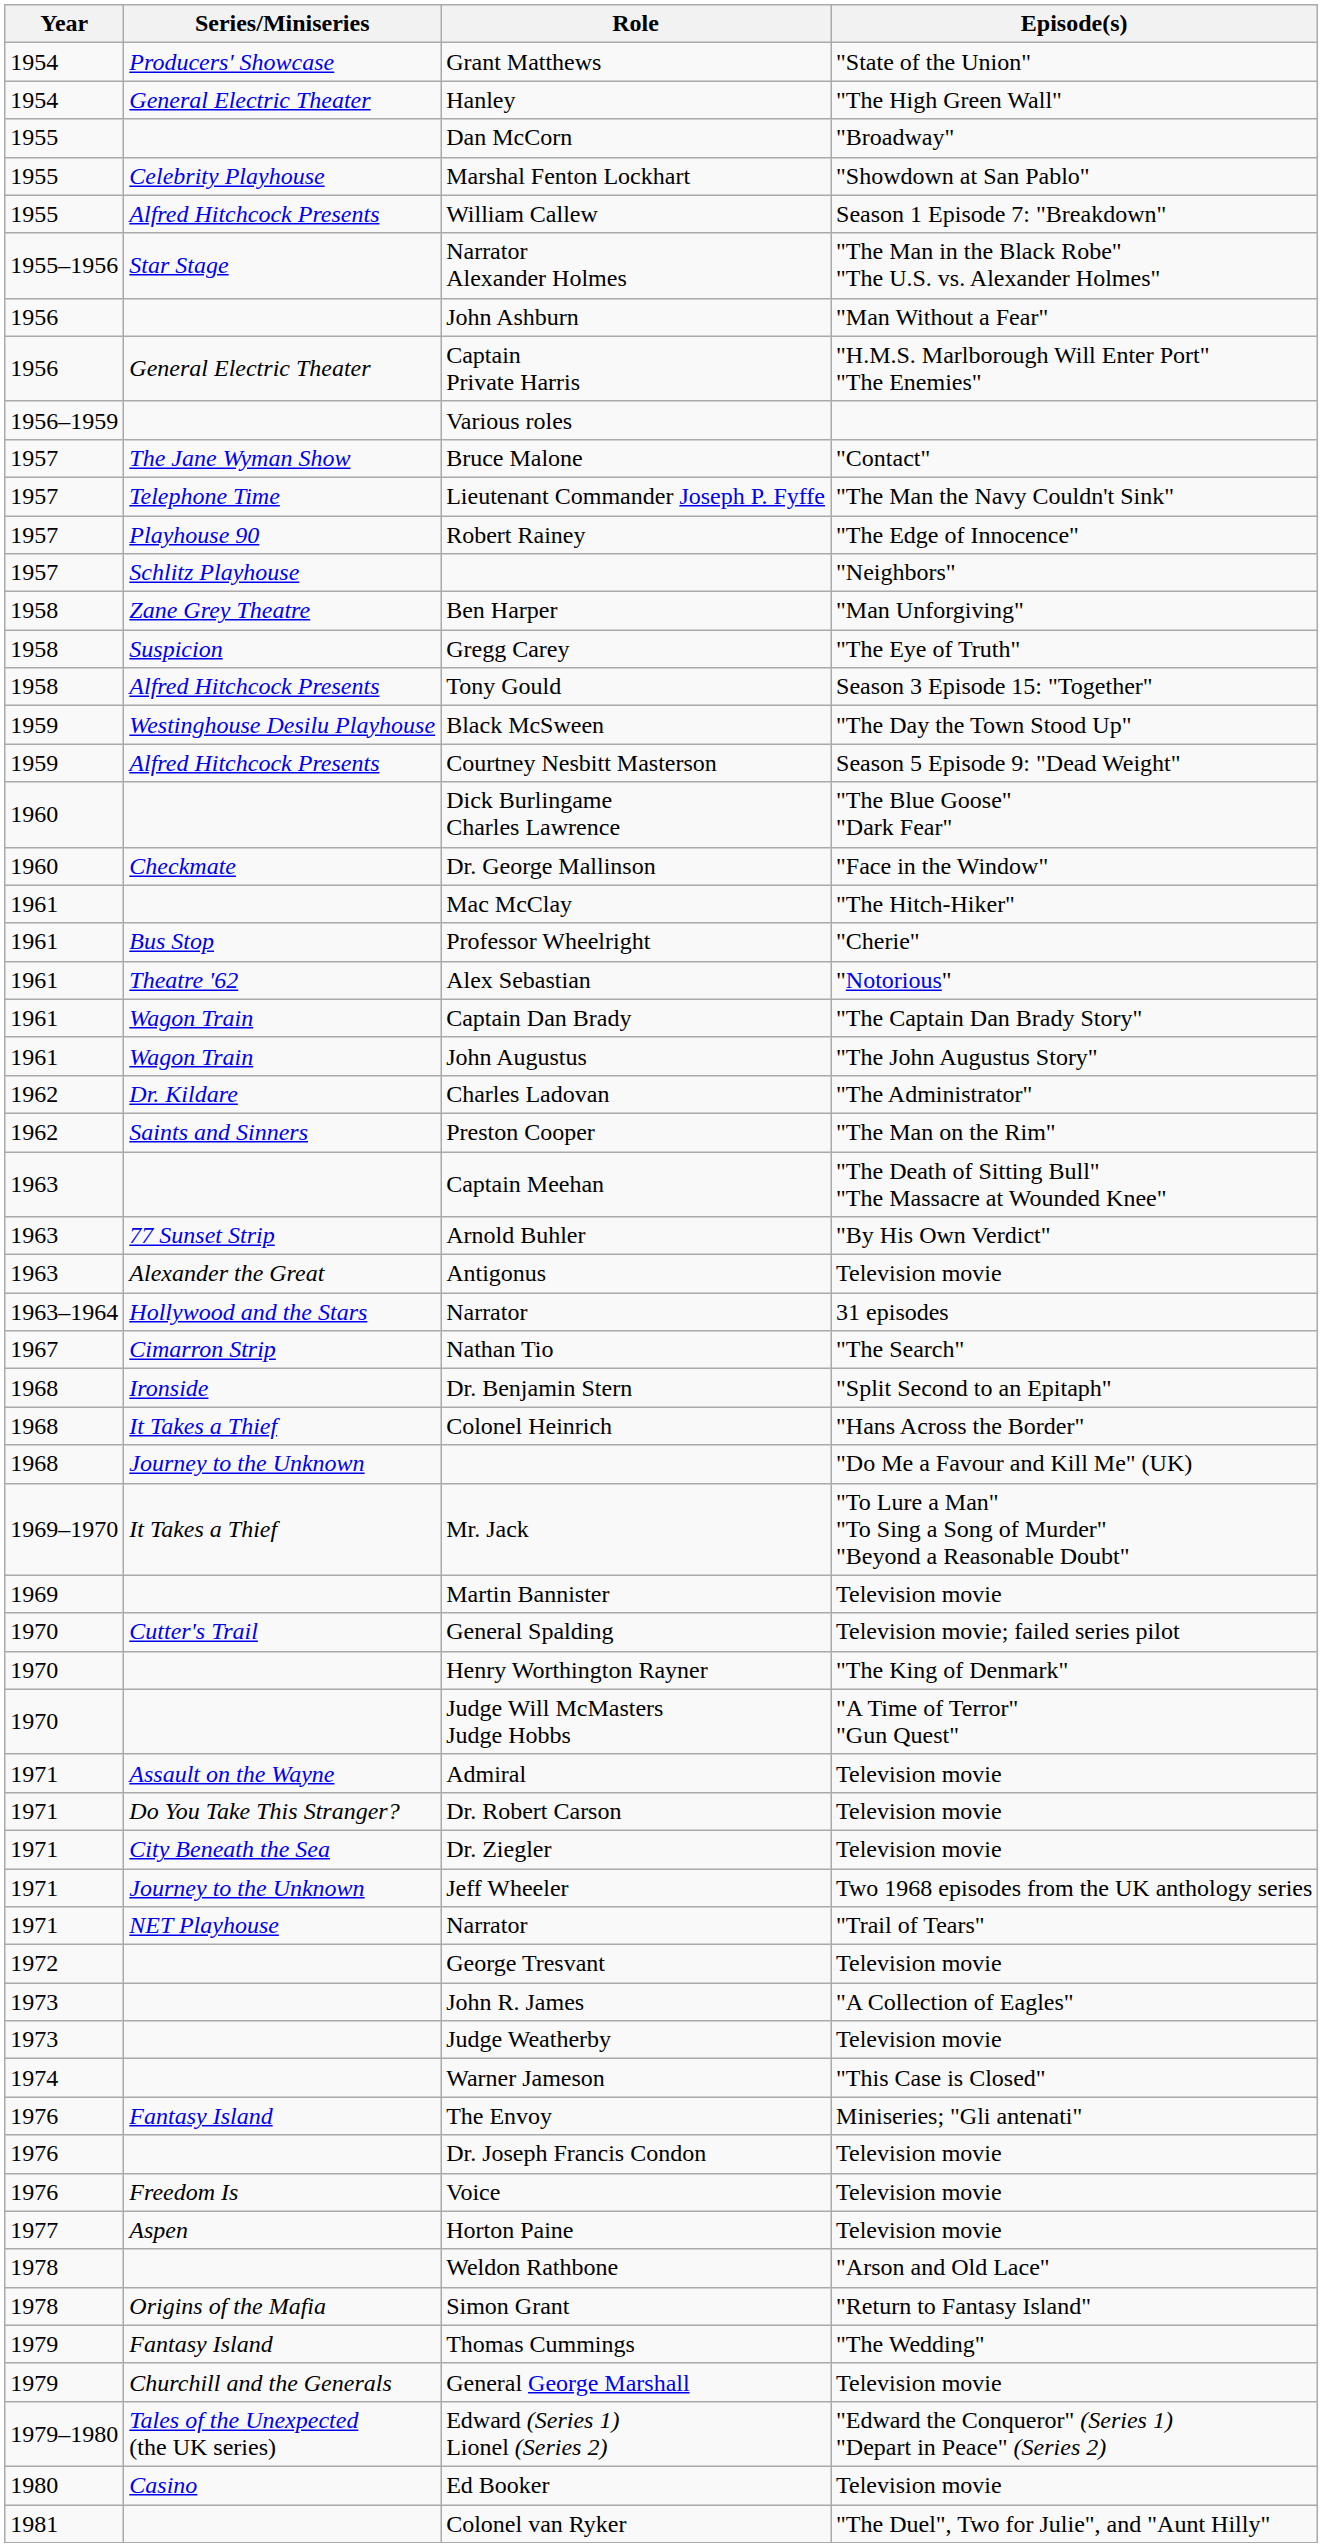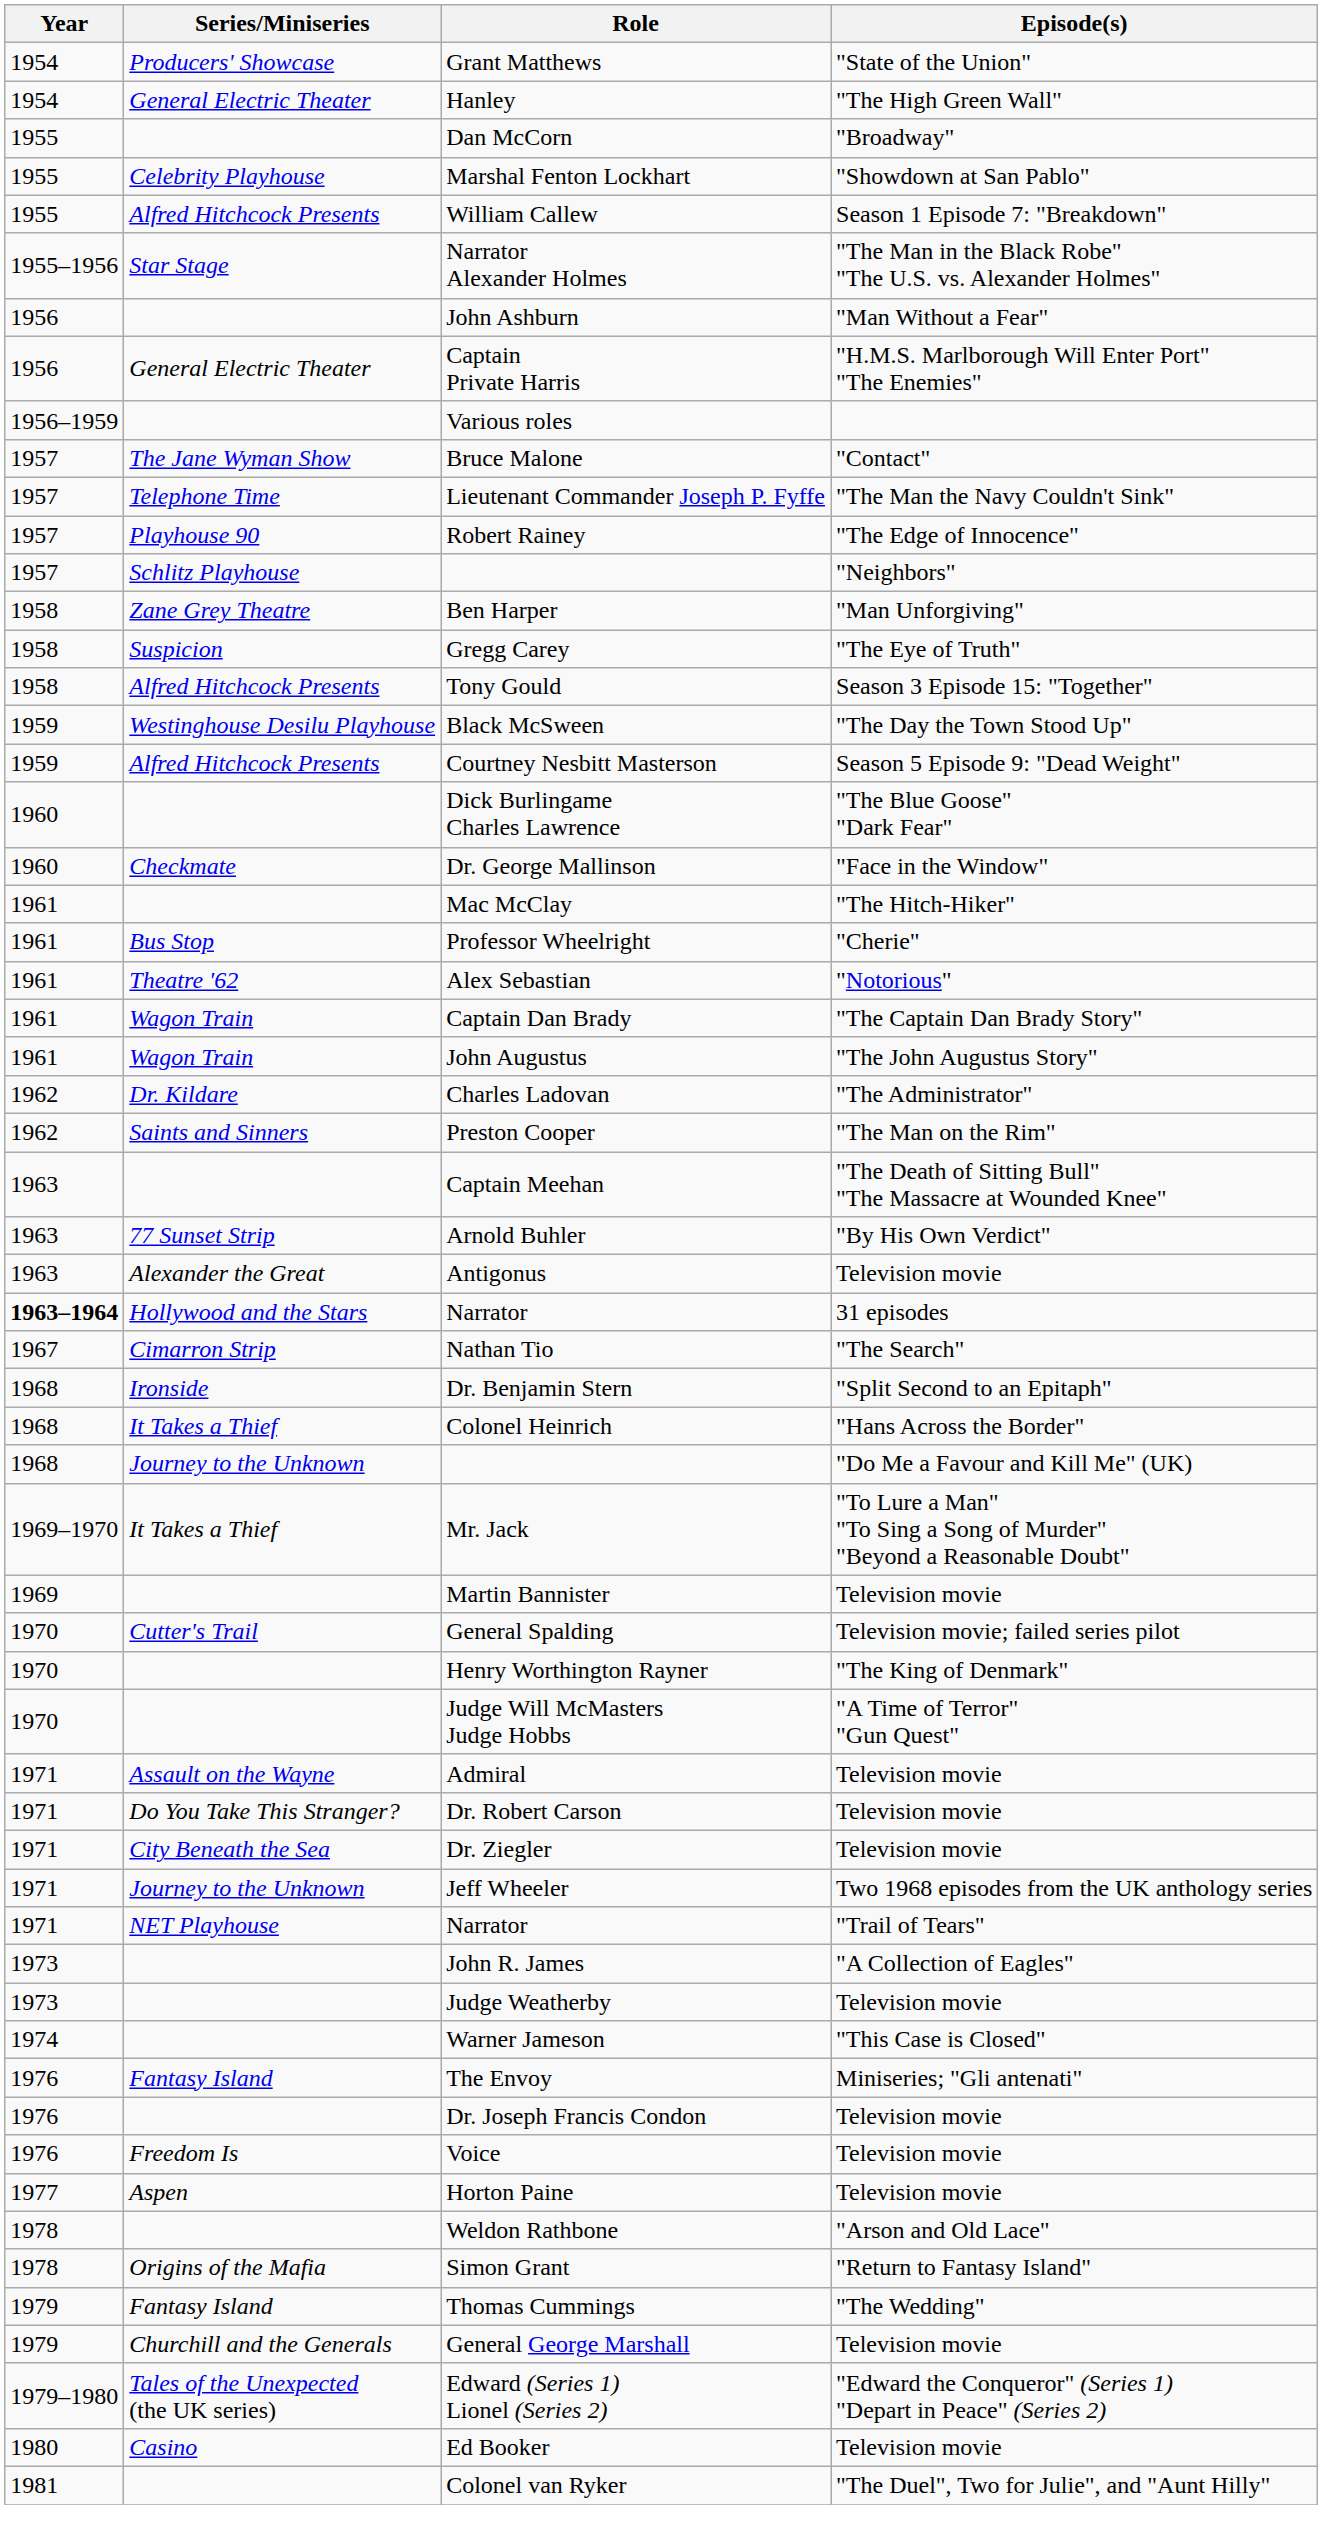Narrator / 31 episodes | Year: normal -> bold
- row: 1972 | George Tresvant | Television movie
